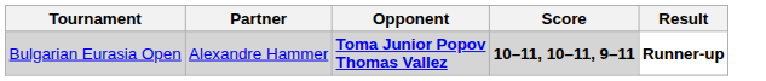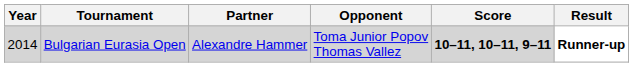+ column: Year | 2014
Bulgarian Eurasia Open | Opponent: bold -> normal
